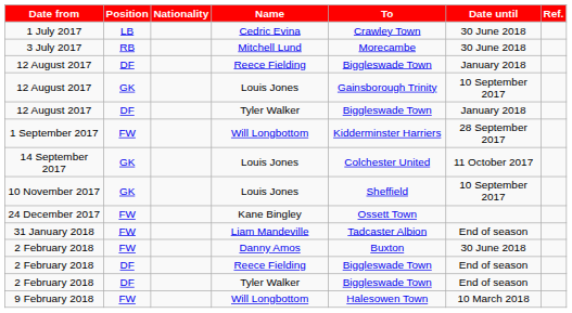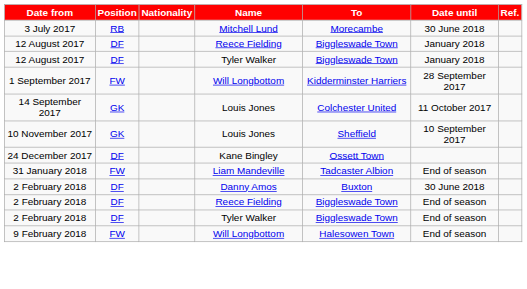- row: 1 July 2017 | LB | Cedric Evina | Crawley Town | 30 June 2018
- row: 12 August 2017 | GK | Louis Jones | Gainsborough Trinity | 10 September 2017
24 December 2017 | Position: FW -> DF
2 February 2018 / Danny Amos | Position: FW -> DF
9 February 2018 | Date until: 10 March 2018 -> End of season
